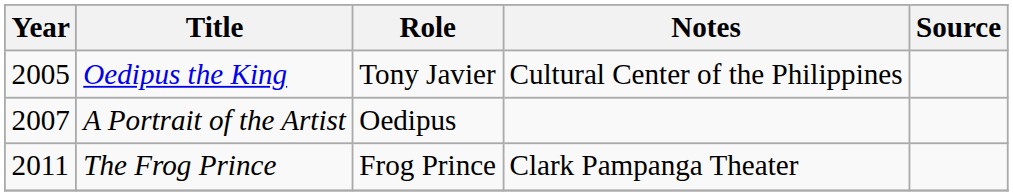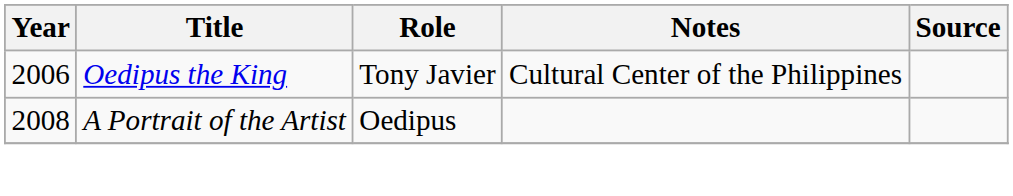Oedipus the King | Year: 2005 -> 2006
A Portrait of the Artist | Year: 2007 -> 2008
- row: 2011 | The Frog Prince | Frog Prince | Clark Pampanga Theater
